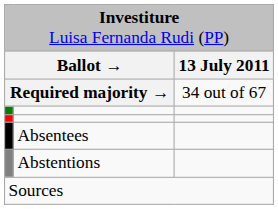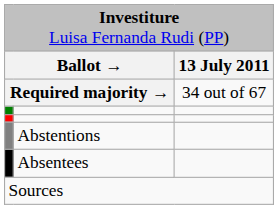rows swapped: Abstentions <-> Absentees
